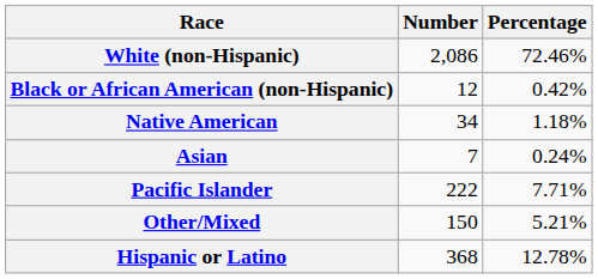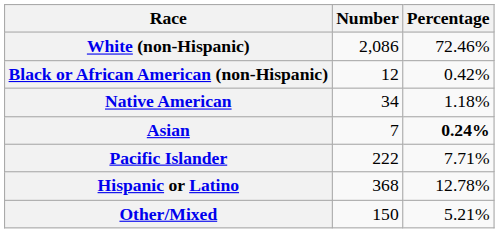Asian | Percentage: normal -> bold
rows swapped: Other/Mixed <-> Hispanic or Latino
